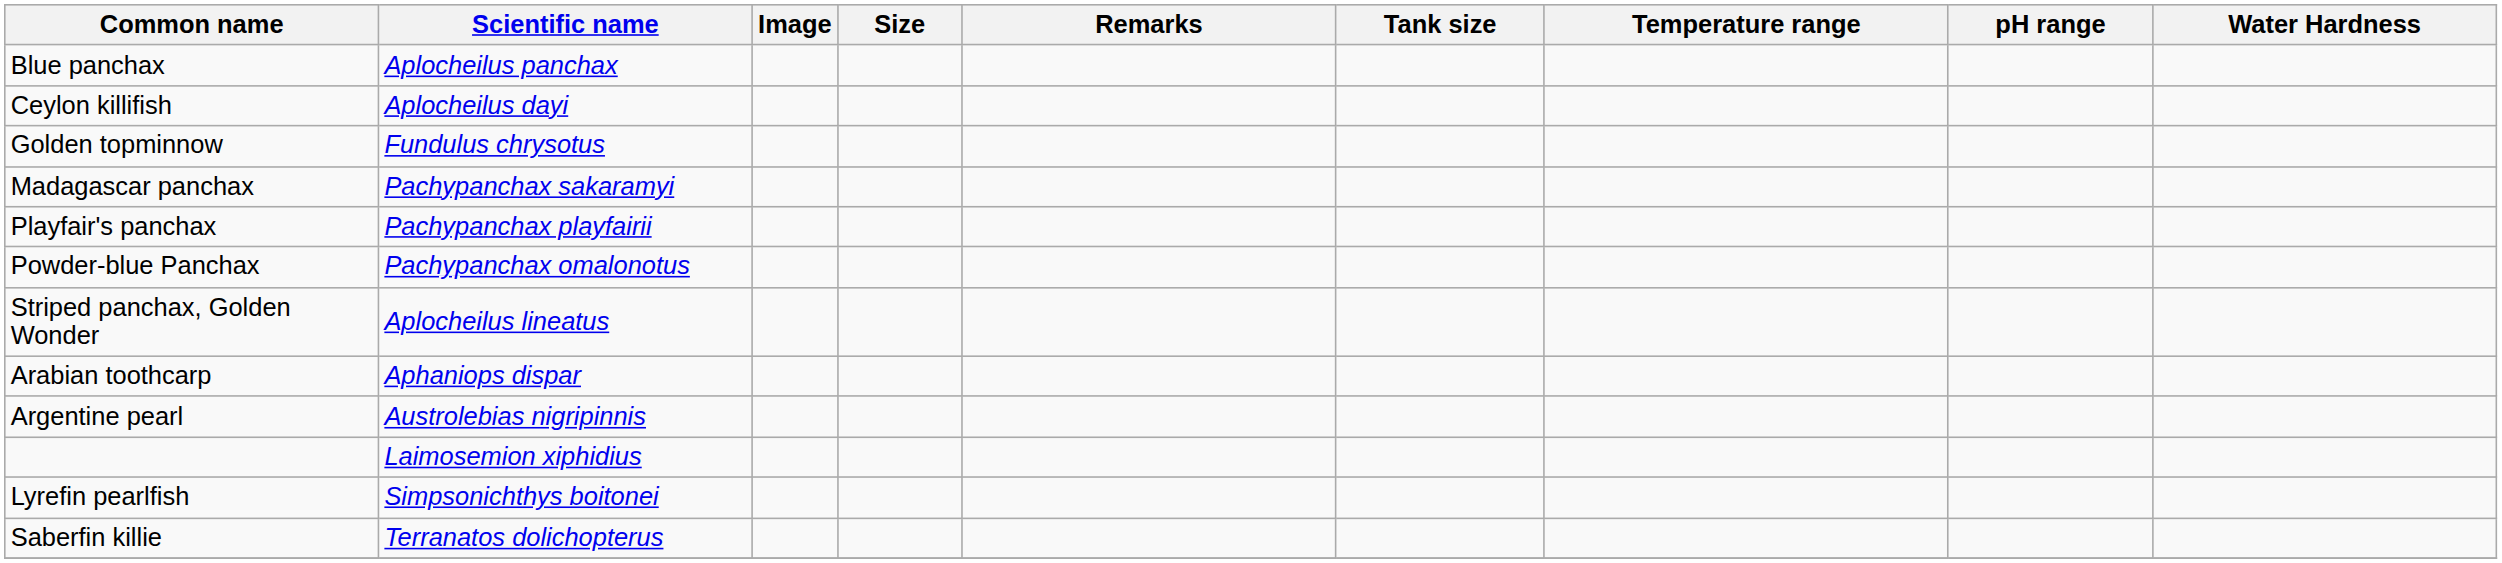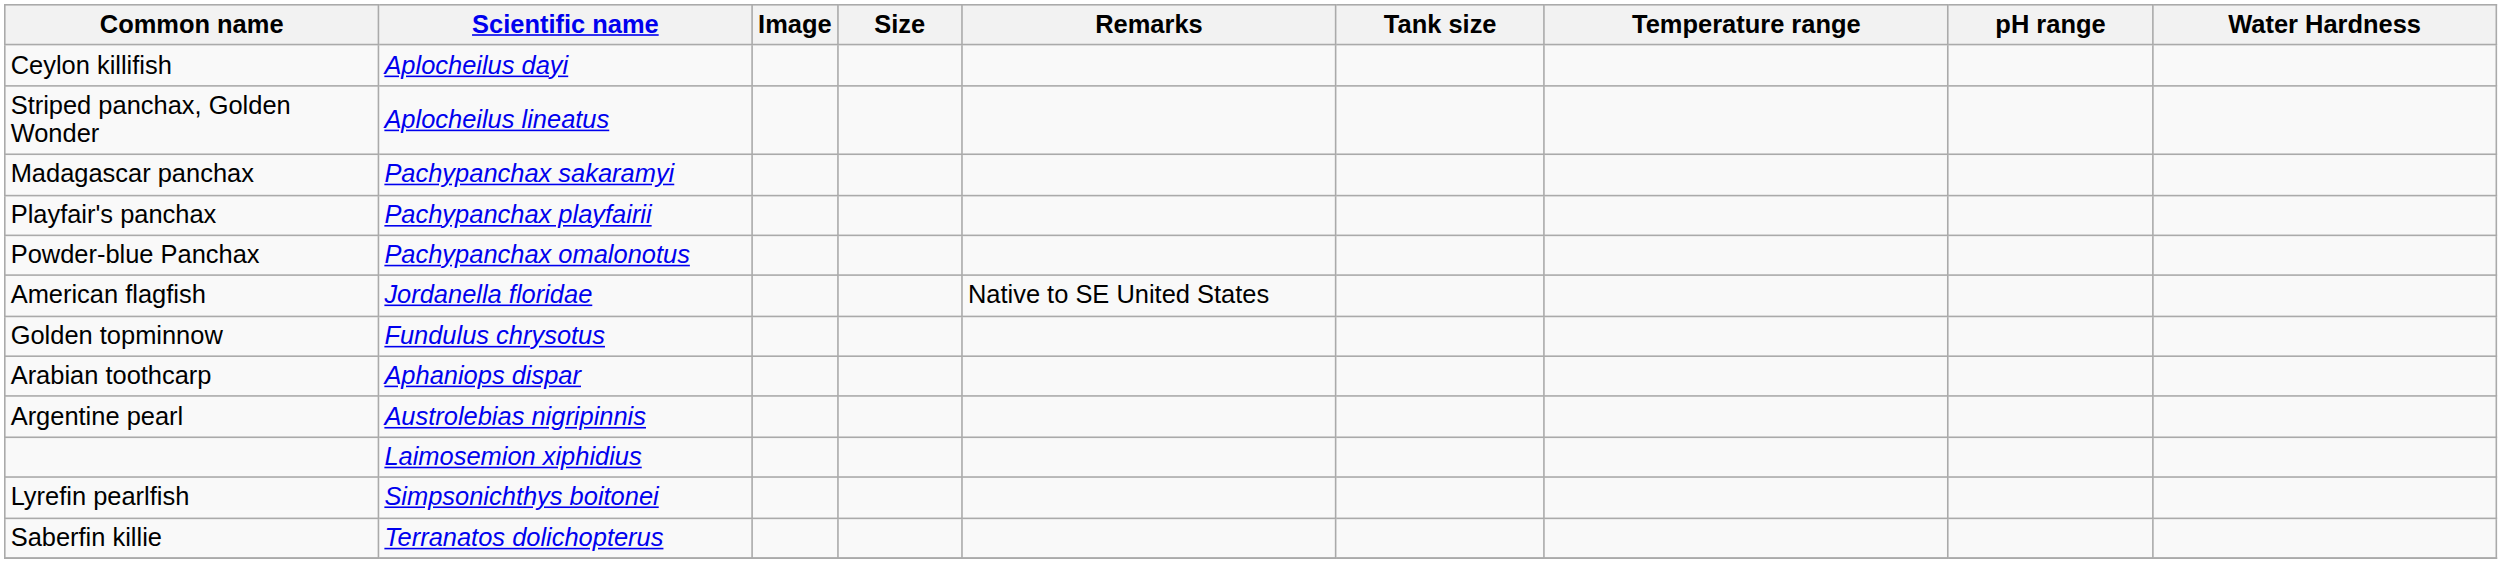- row: Blue panchax | Aplocheilus panchax
rows swapped: Striped panchax, Golden Wonder <-> Golden topminnow
+ row: American flagfish | Jordanella floridae | Native to SE United States
